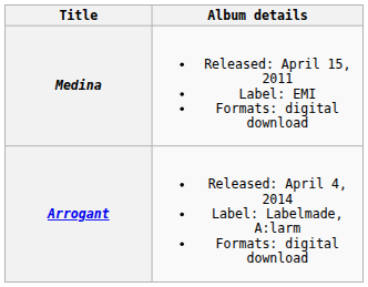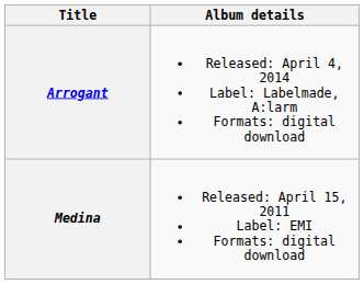rows swapped: Medina <-> Arrogant
